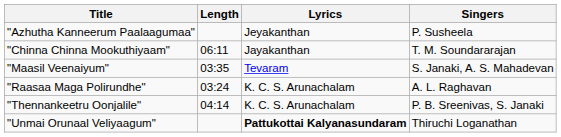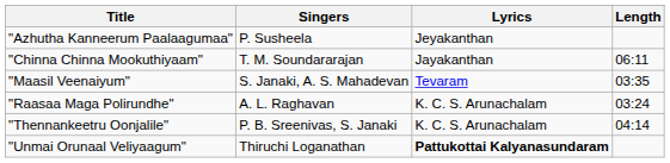columns swapped: Singers <-> Length
